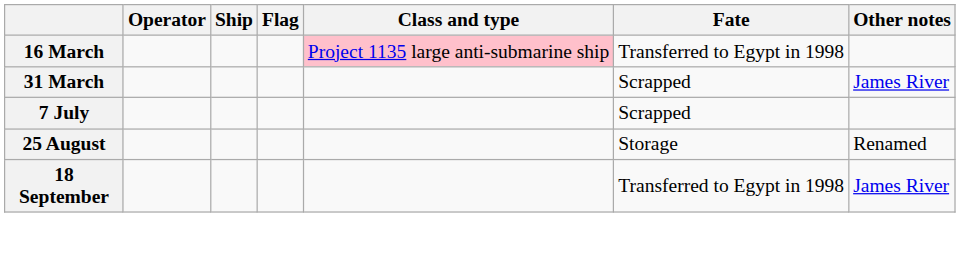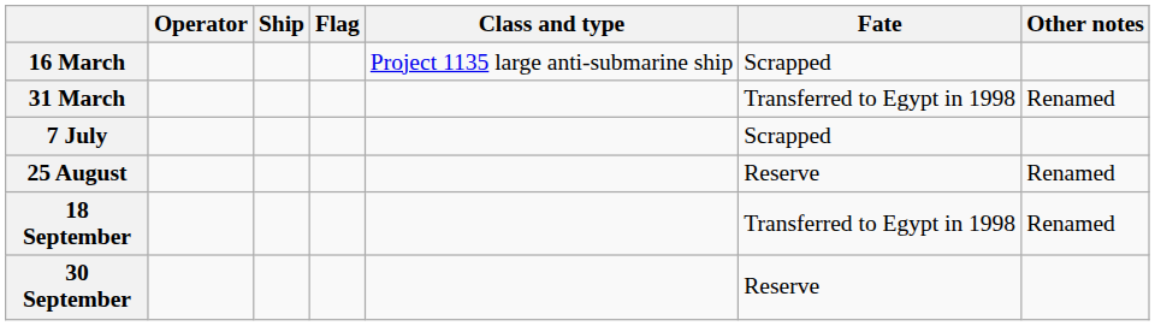16 March | Class and type: pink background -> no background
16 March | Fate: Transferred to Egypt in 1998 -> Scrapped
31 March | Fate: Scrapped -> Transferred to Egypt in 1998
31 March | Other notes: James River -> Renamed
25 August | Fate: Storage -> Reserve
18 September | Other notes: James River -> Renamed
+ row: 30 September | Reserve
